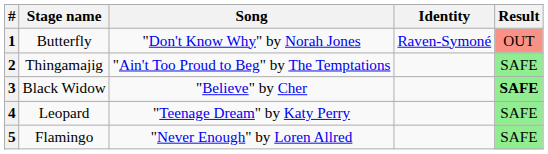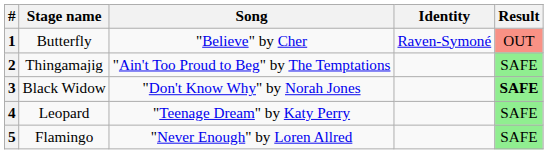1 | Song: "Don't Know Why" by Norah Jones -> "Believe" by Cher
3 | Song: "Believe" by Cher -> "Don't Know Why" by Norah Jones
